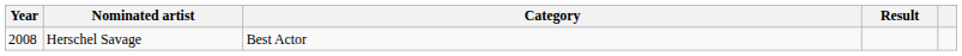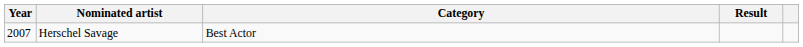Herschel Savage | Year: 2008 -> 2007
